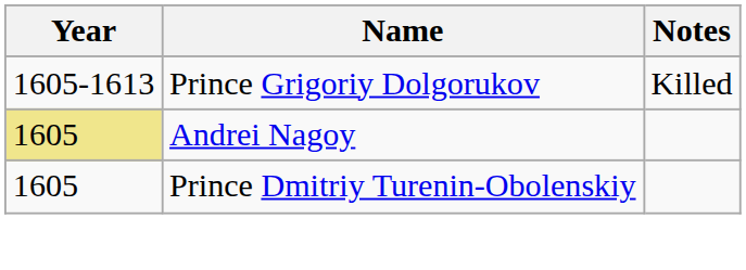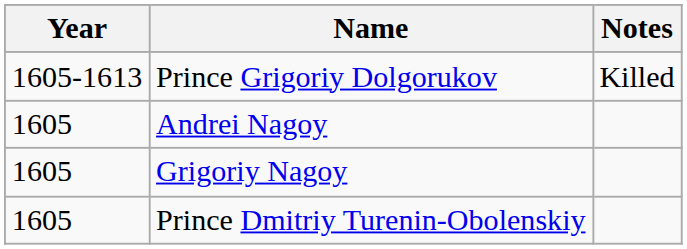Andrei Nagoy | Year: khaki background -> no background
+ row: 1605 | Grigoriy Nagoy
